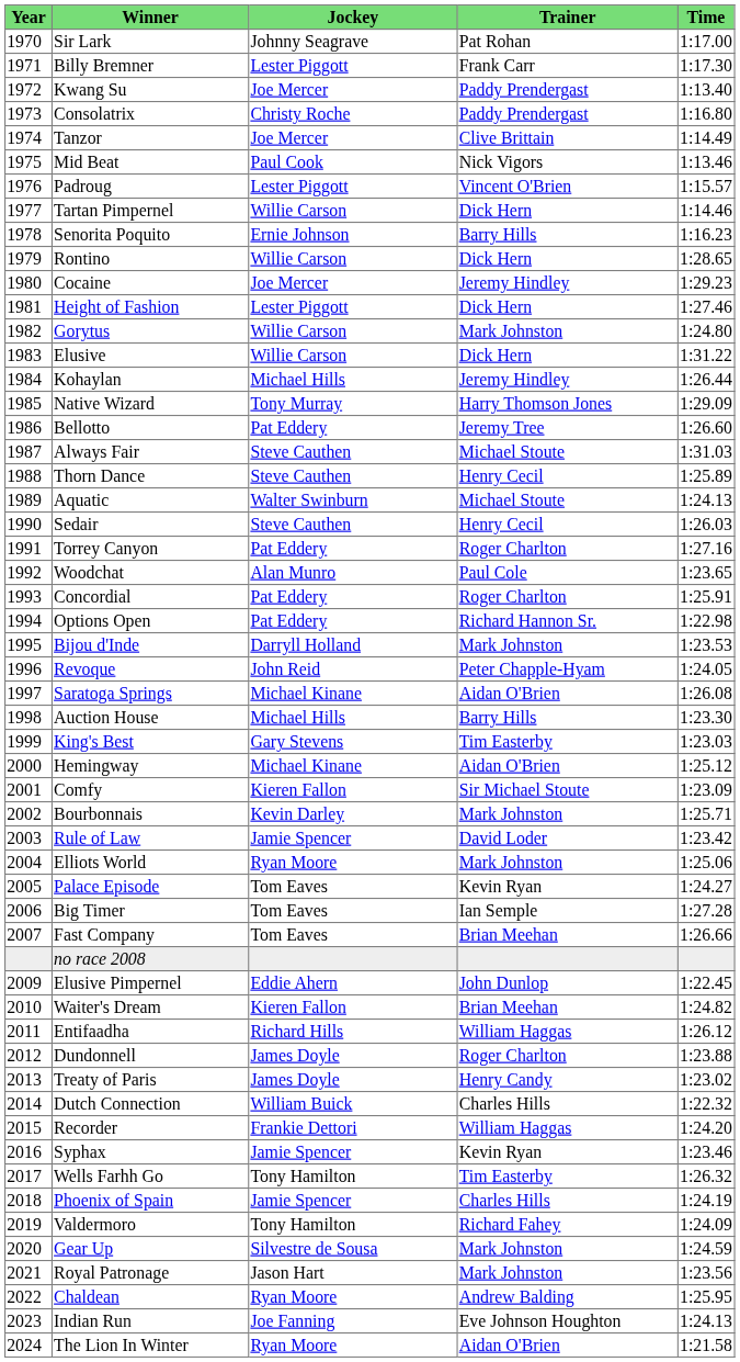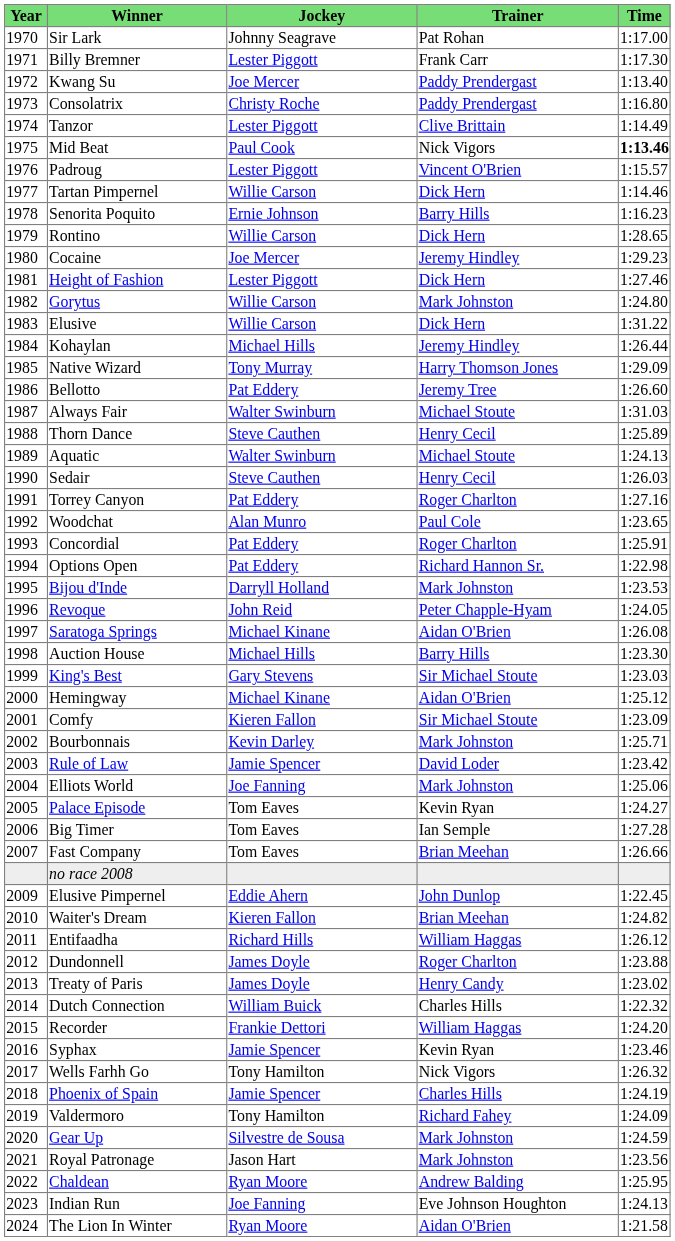Tanzor | Jockey: Joe Mercer -> Lester Piggott
Mid Beat | Time: normal -> bold
Always Fair | Jockey: Steve Cauthen -> Walter Swinburn
King's Best | Trainer: Tim Easterby -> Sir Michael Stoute
Elliots World | Jockey: Ryan Moore -> Joe Fanning
Wells Farhh Go | Trainer: Tim Easterby -> Nick Vigors
